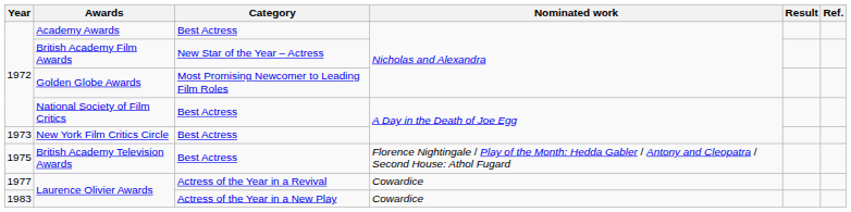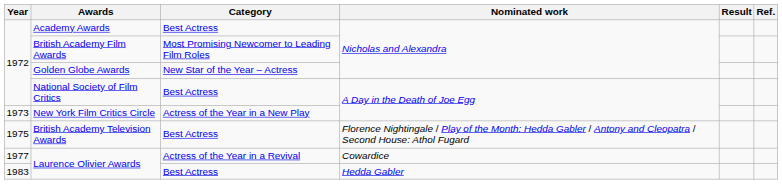British Academy Film Awards | Category: New Star of the Year – Actress -> Most Promising Newcomer to Leading Film Roles
Golden Globe Awards | Category: Most Promising Newcomer to Leading Film Roles -> New Star of the Year – Actress
New York Film Critics Circle | Category: Best Actress -> Actress of the Year in a New Play
1983 / Laurence Olivier Awards | Category: Actress of the Year in a New Play -> Best Actress
1983 / Laurence Olivier Awards | Nominated work: Cowardice -> Hedda Gabler
